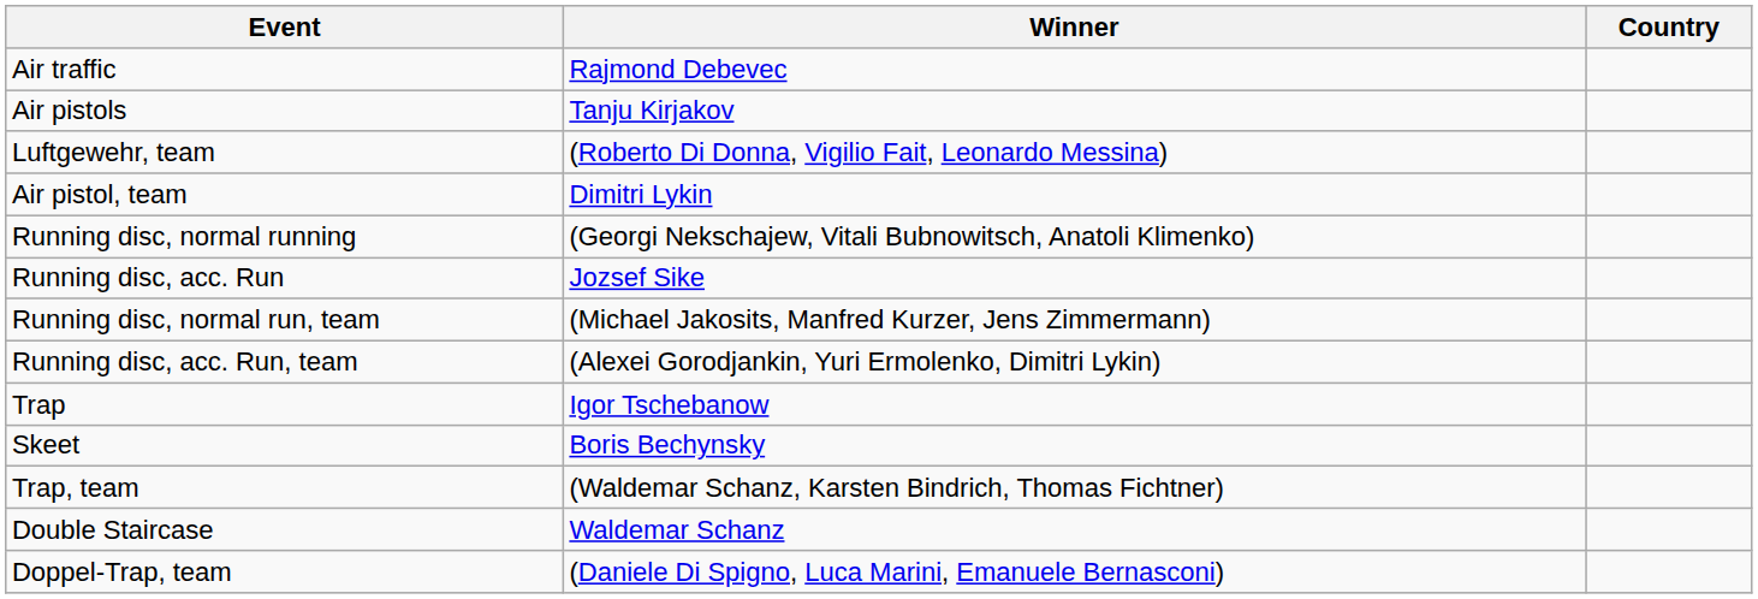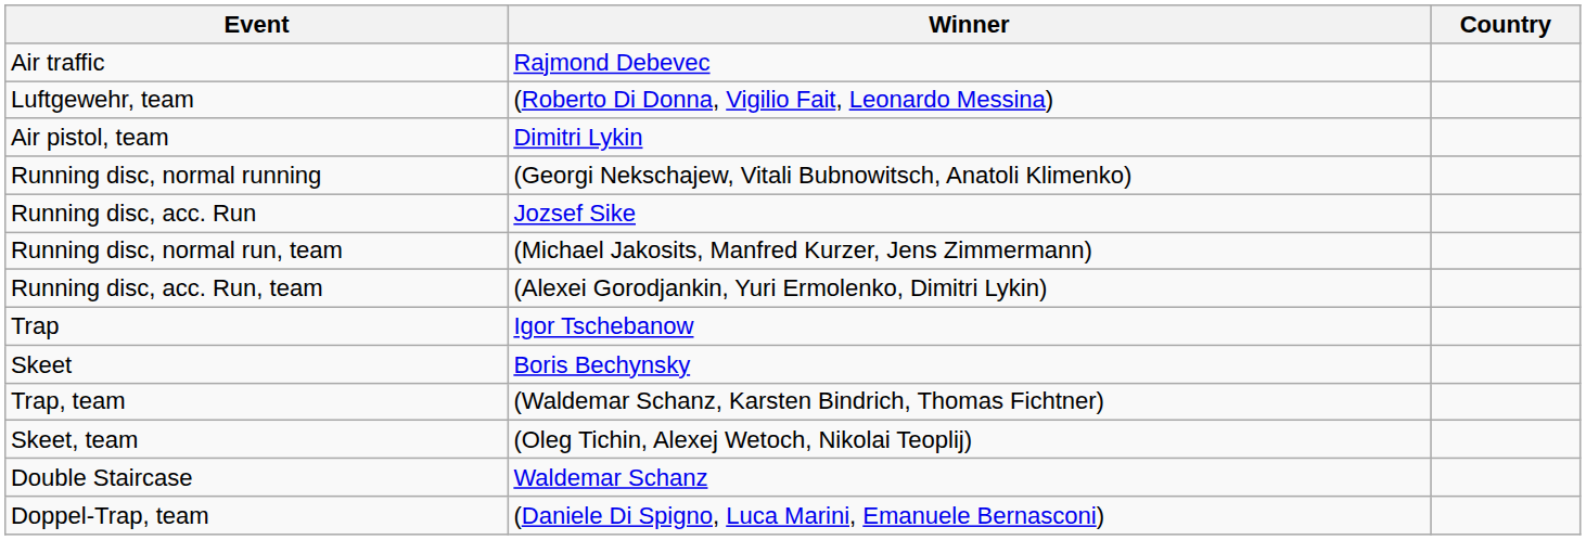- row: Air pistols | Tanju Kirjakov
+ row: Skeet, team | (Oleg Tichin, Alexej Wetoch, Nikolai Teoplij)
